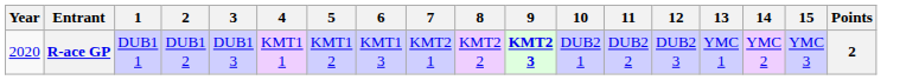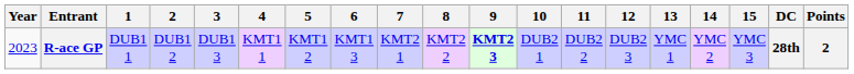+ column: DC | 28th
R-ace GP | Year: 2020 -> 2023
